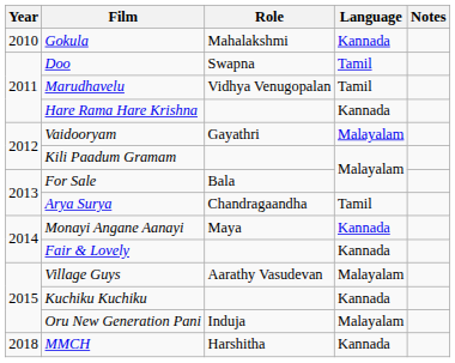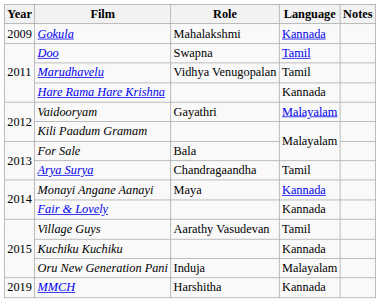Gokula | Year: 2010 -> 2009
Village Guys | Language: Malayalam -> Tamil
MMCH | Year: 2018 -> 2019
